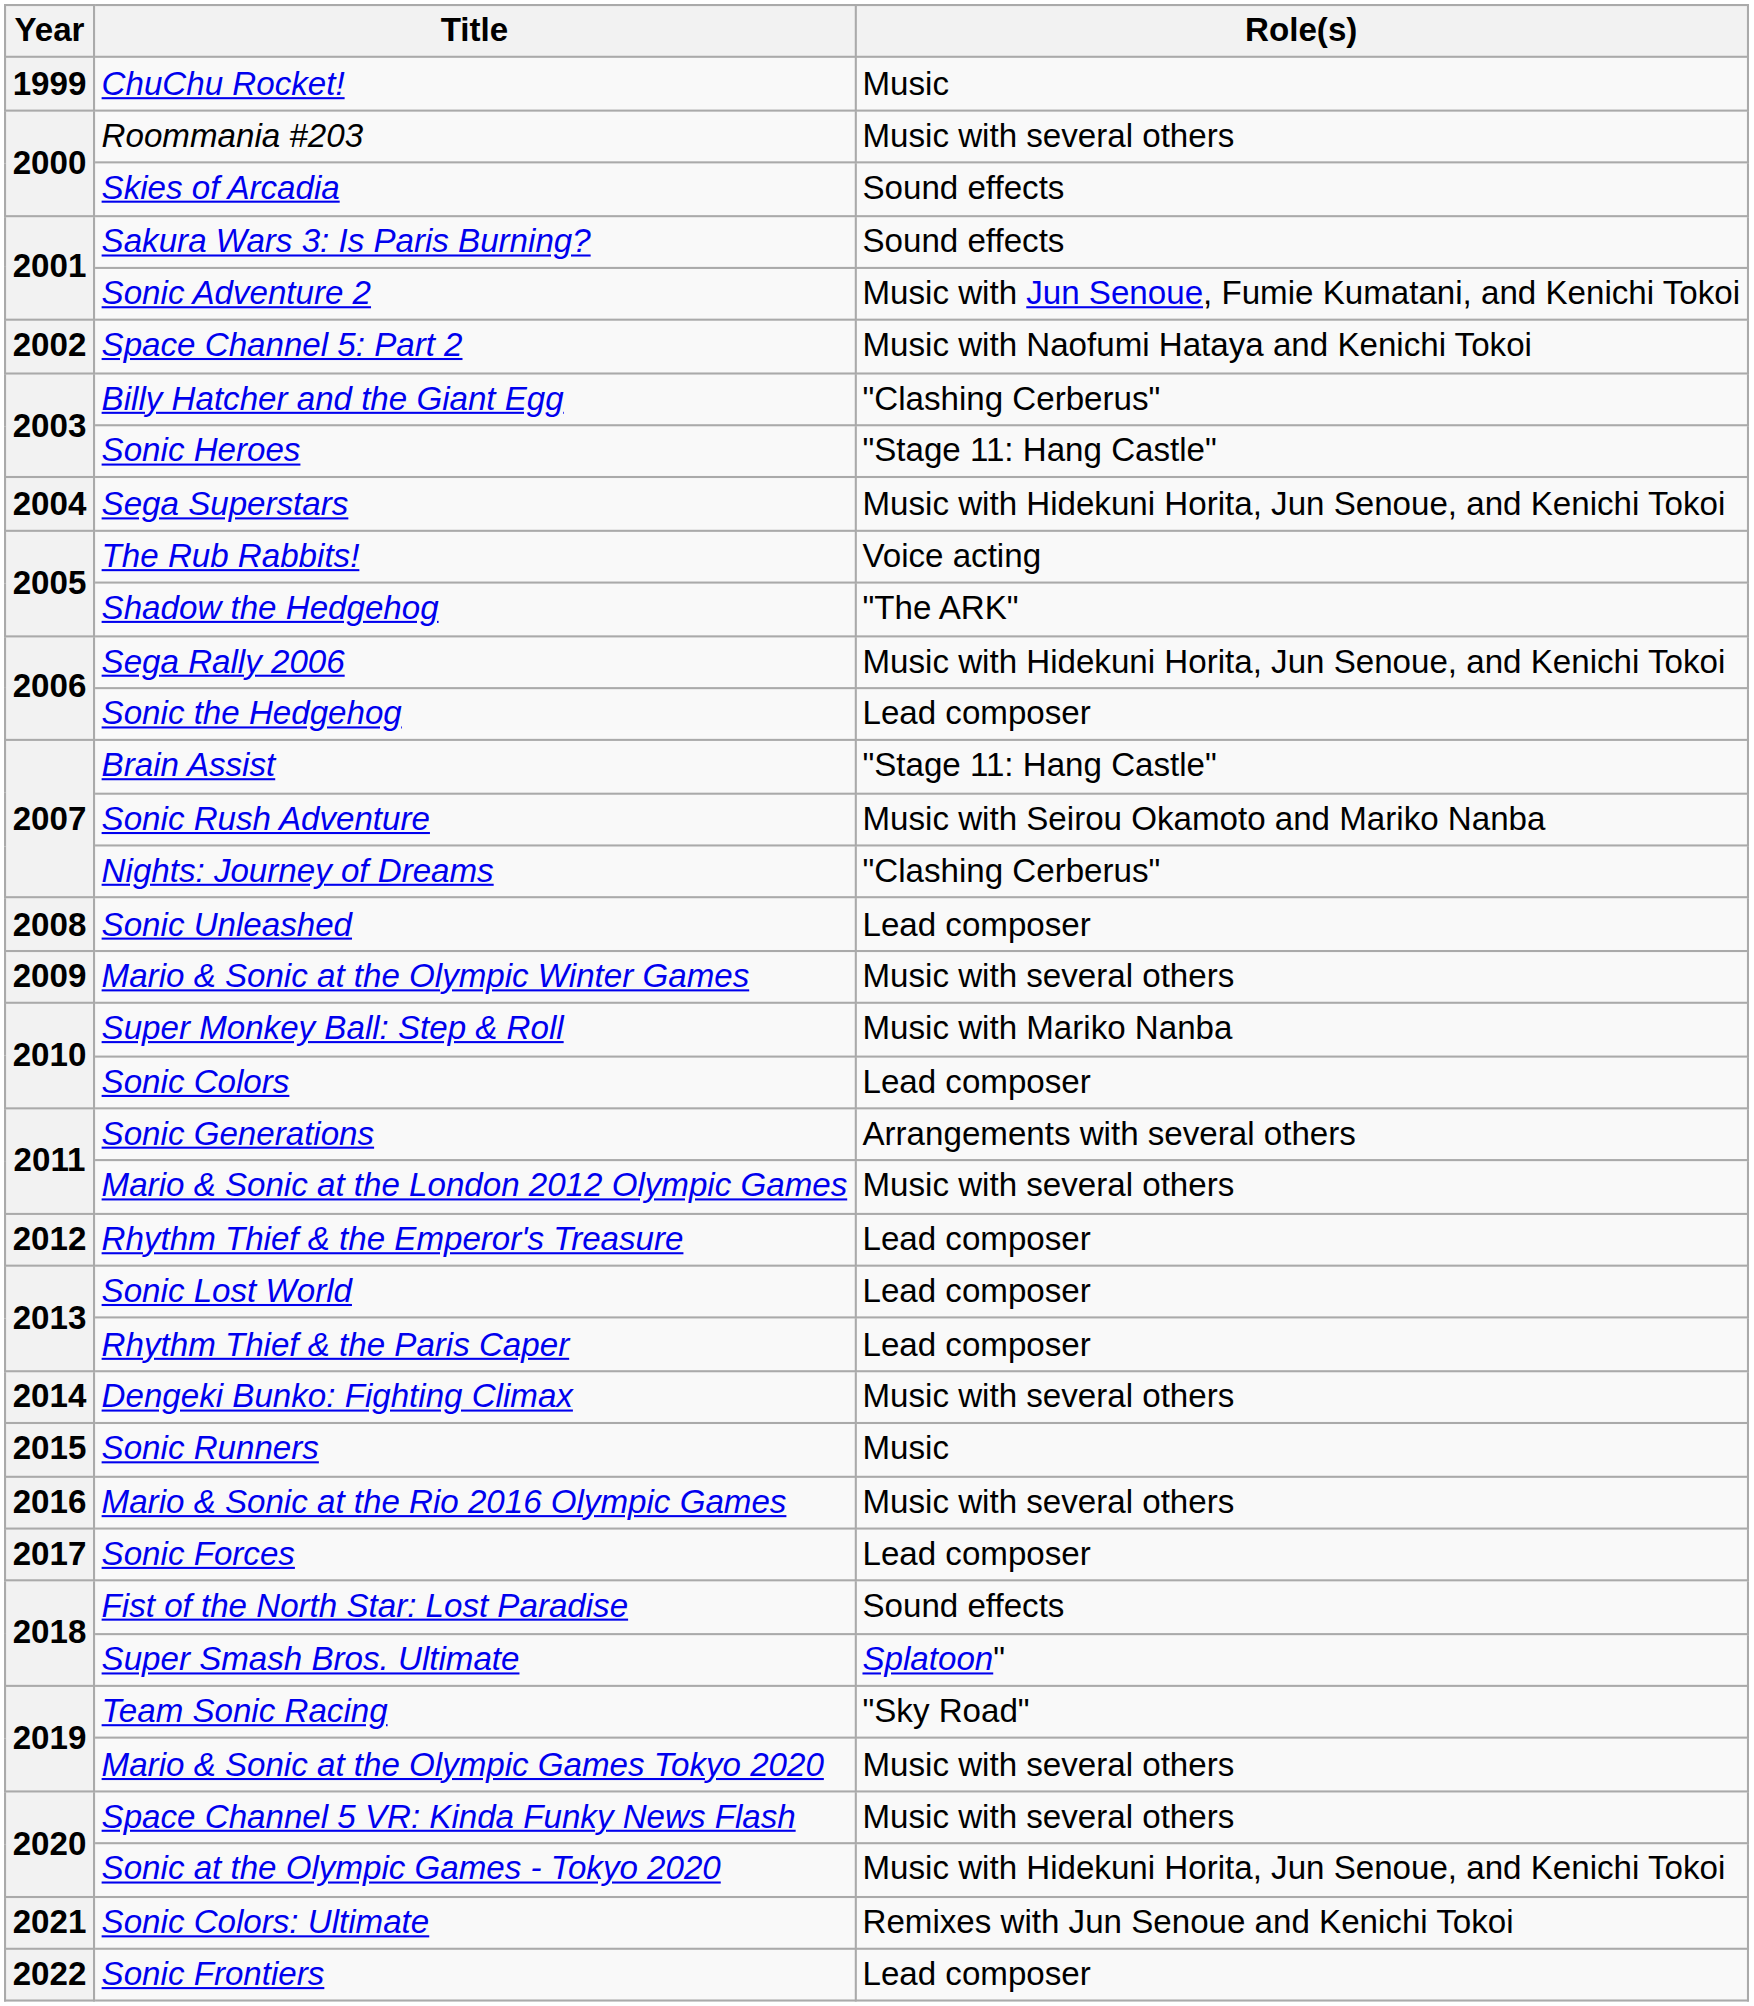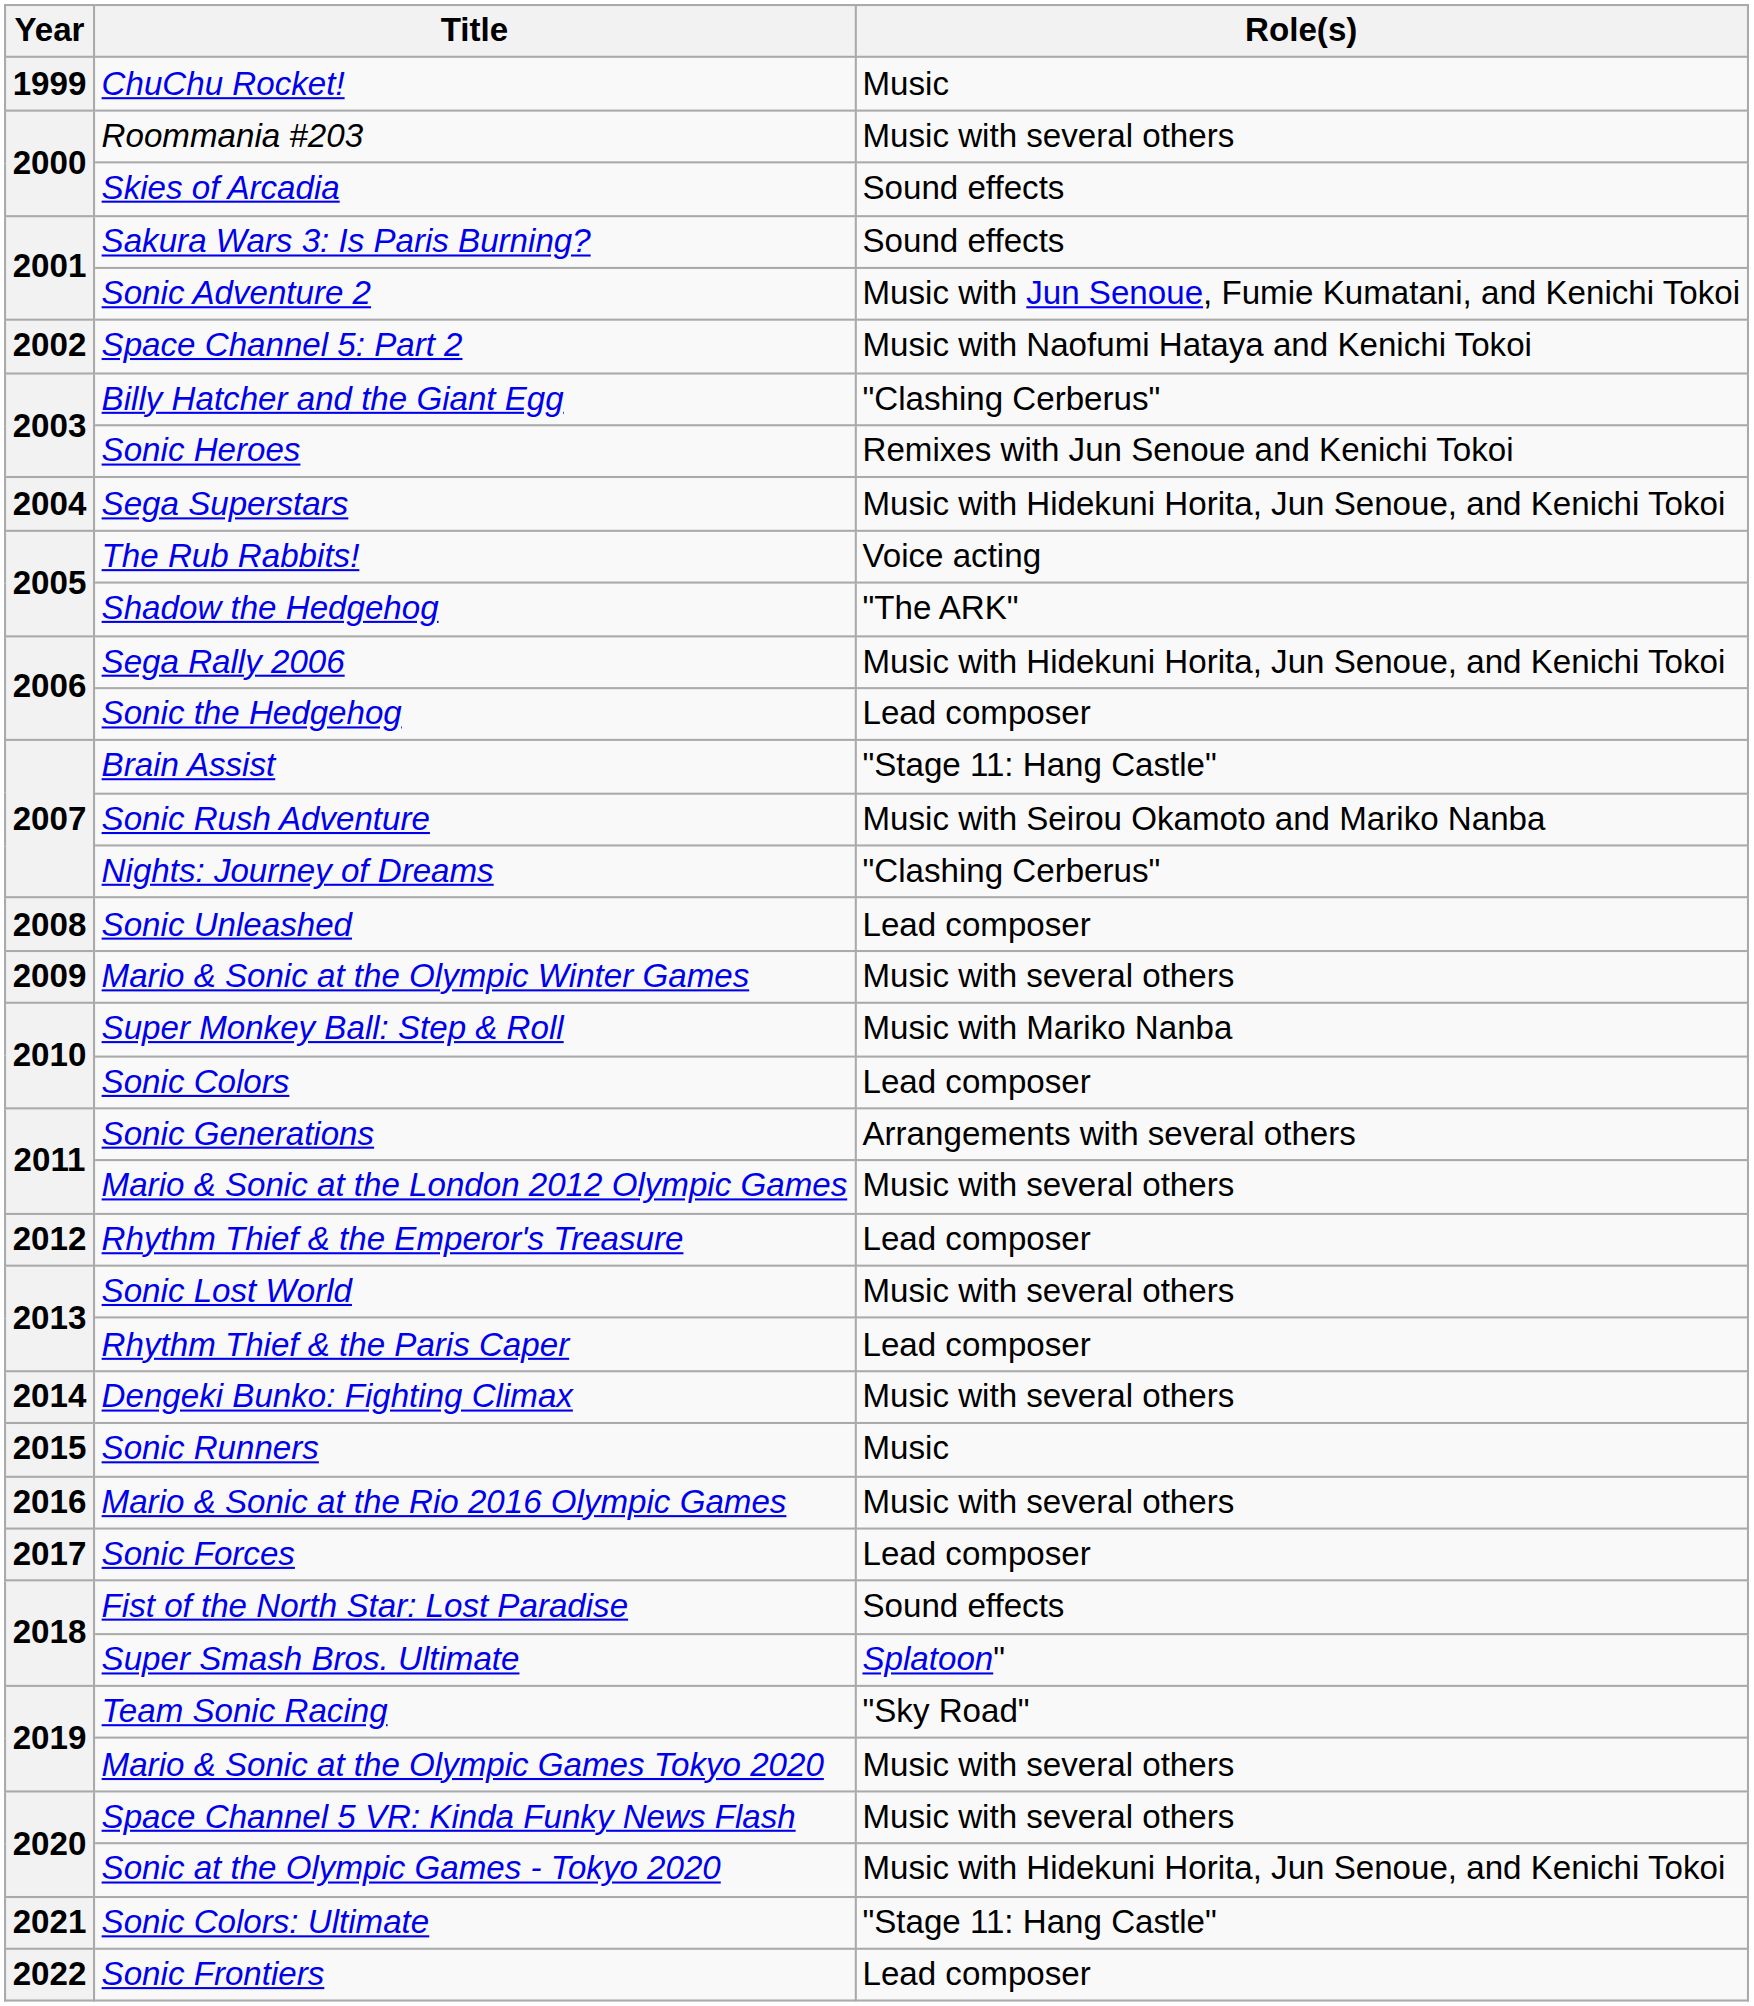Sonic Heroes | Role(s): "Stage 11: Hang Castle" -> Remixes with Jun Senoue and Kenichi Tokoi
Sonic Lost World | Role(s): Lead composer -> Music with several others
Sonic Colors: Ultimate | Role(s): Remixes with Jun Senoue and Kenichi Tokoi -> "Stage 11: Hang Castle"
